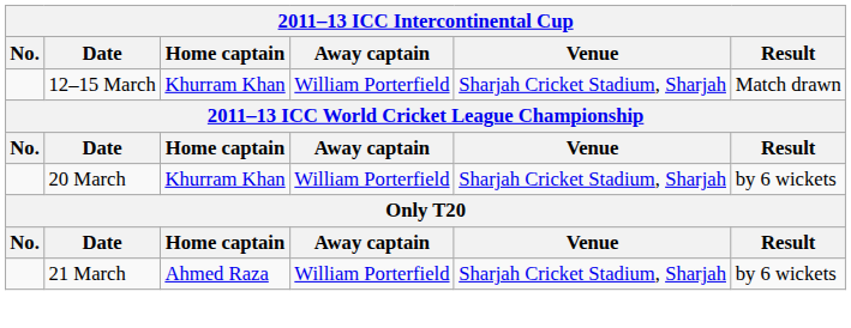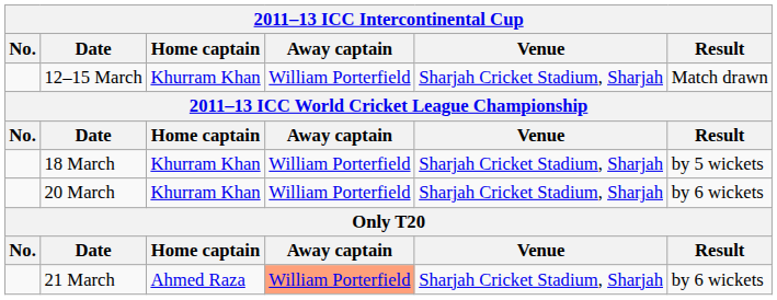+ row: 18 March | Khurram Khan | William Porterfield | Sharjah Cricket Stadium, Sharjah | by 5 wickets
21 March | Away captain: no background -> lightsalmon background
